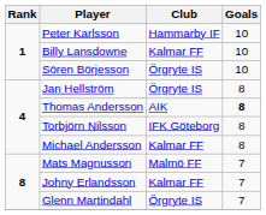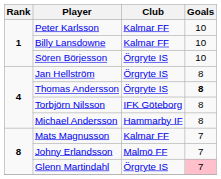Peter Karlsson | Club: Hammarby IF -> Kalmar FF
Thomas Andersson | Club: AIK -> Örgryte IS
Michael Andersson | Club: Kalmar FF -> Hammarby IF
Mats Magnusson | Club: Malmö FF -> Kalmar FF
Johny Erlandsson | Club: Kalmar FF -> Malmö FF
Glenn Martindahl | Goals: no background -> pink background
